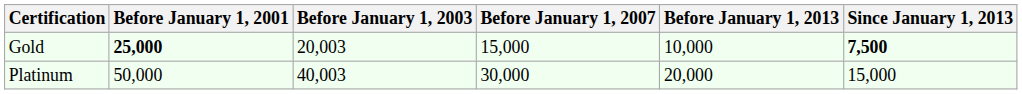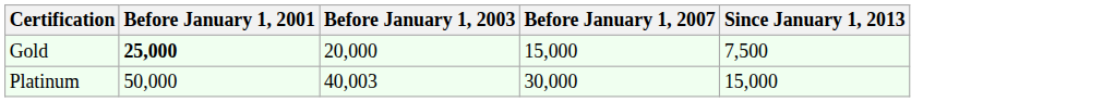- column: Before January 1, 2013 | 10,000 | 20,000
Gold | Before January 1, 2003: 20,003 -> 20,000
Gold | Since January 1, 2013: bold -> normal
